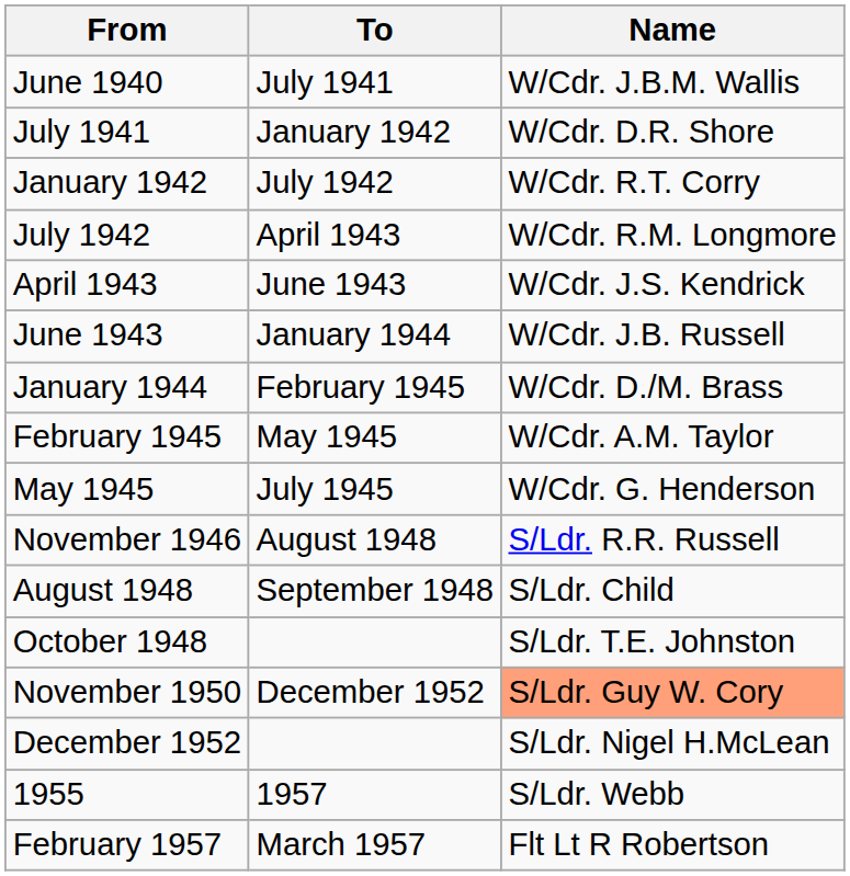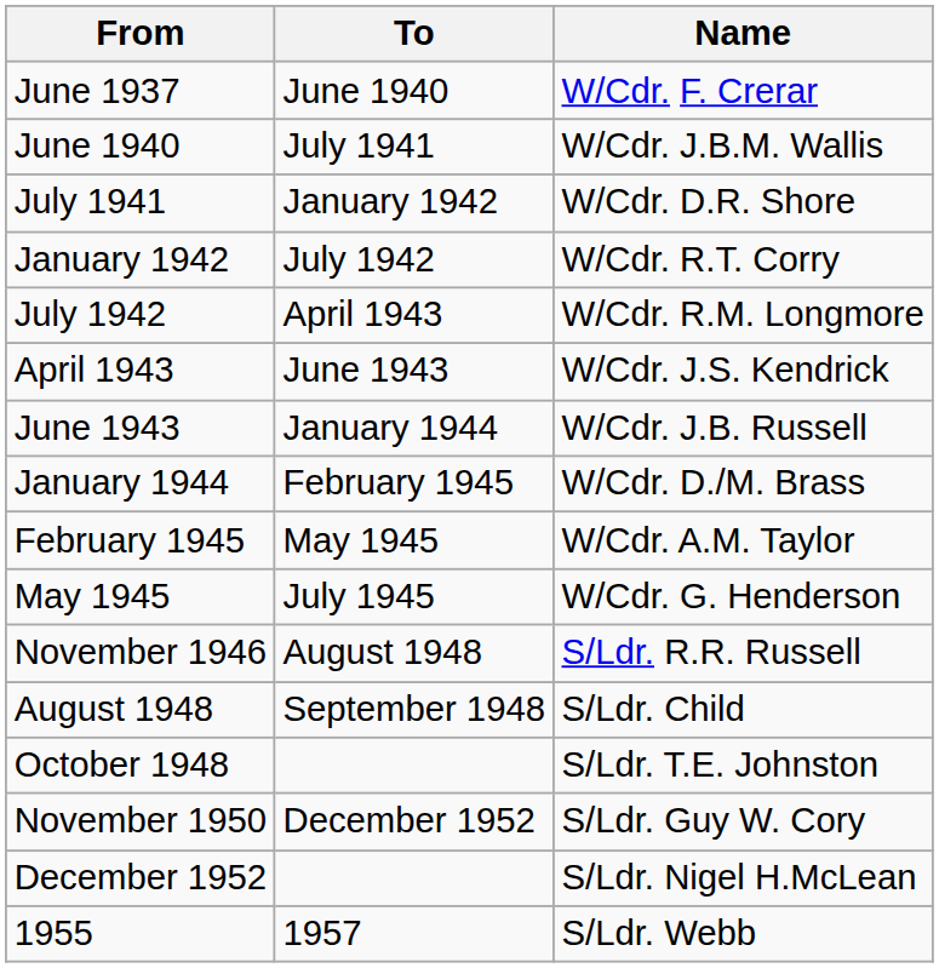+ row: June 1937 | June 1940 | W/Cdr. F. Crerar
November 1950 | Name: lightsalmon background -> no background
- row: February 1957 | March 1957 | Flt Lt R Robertson
